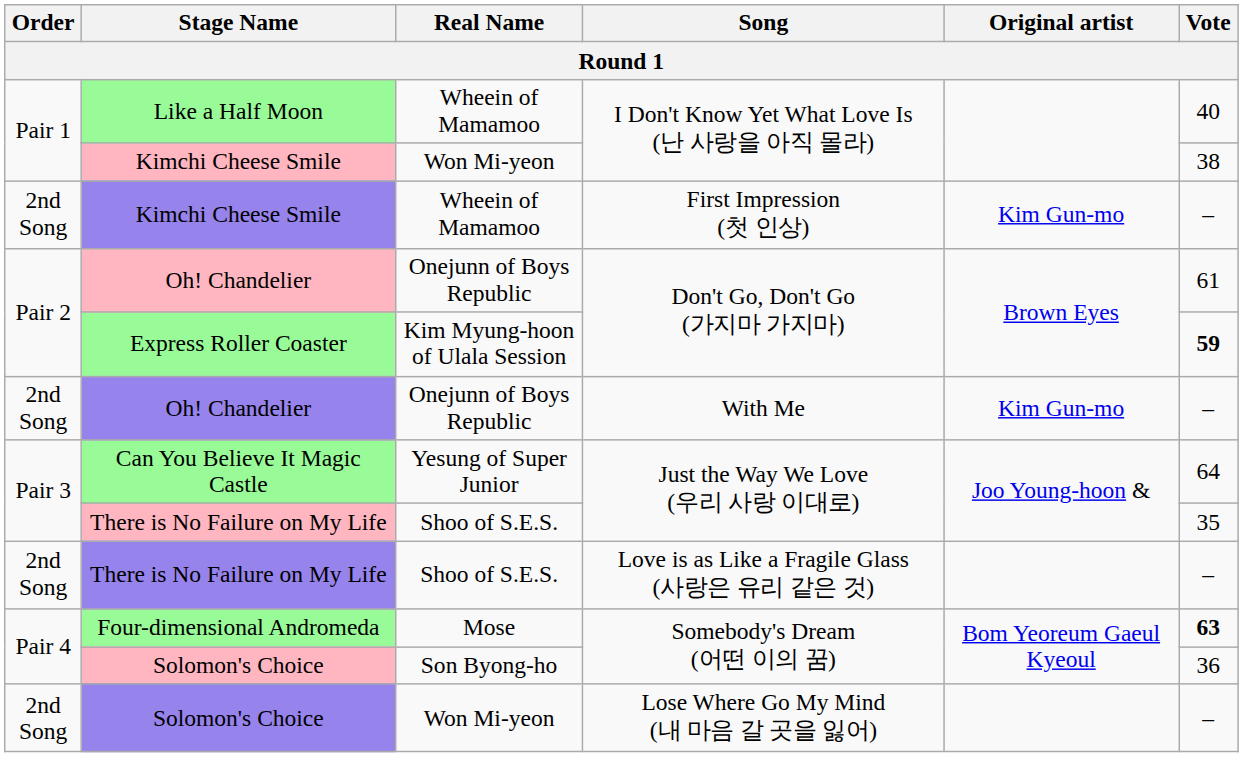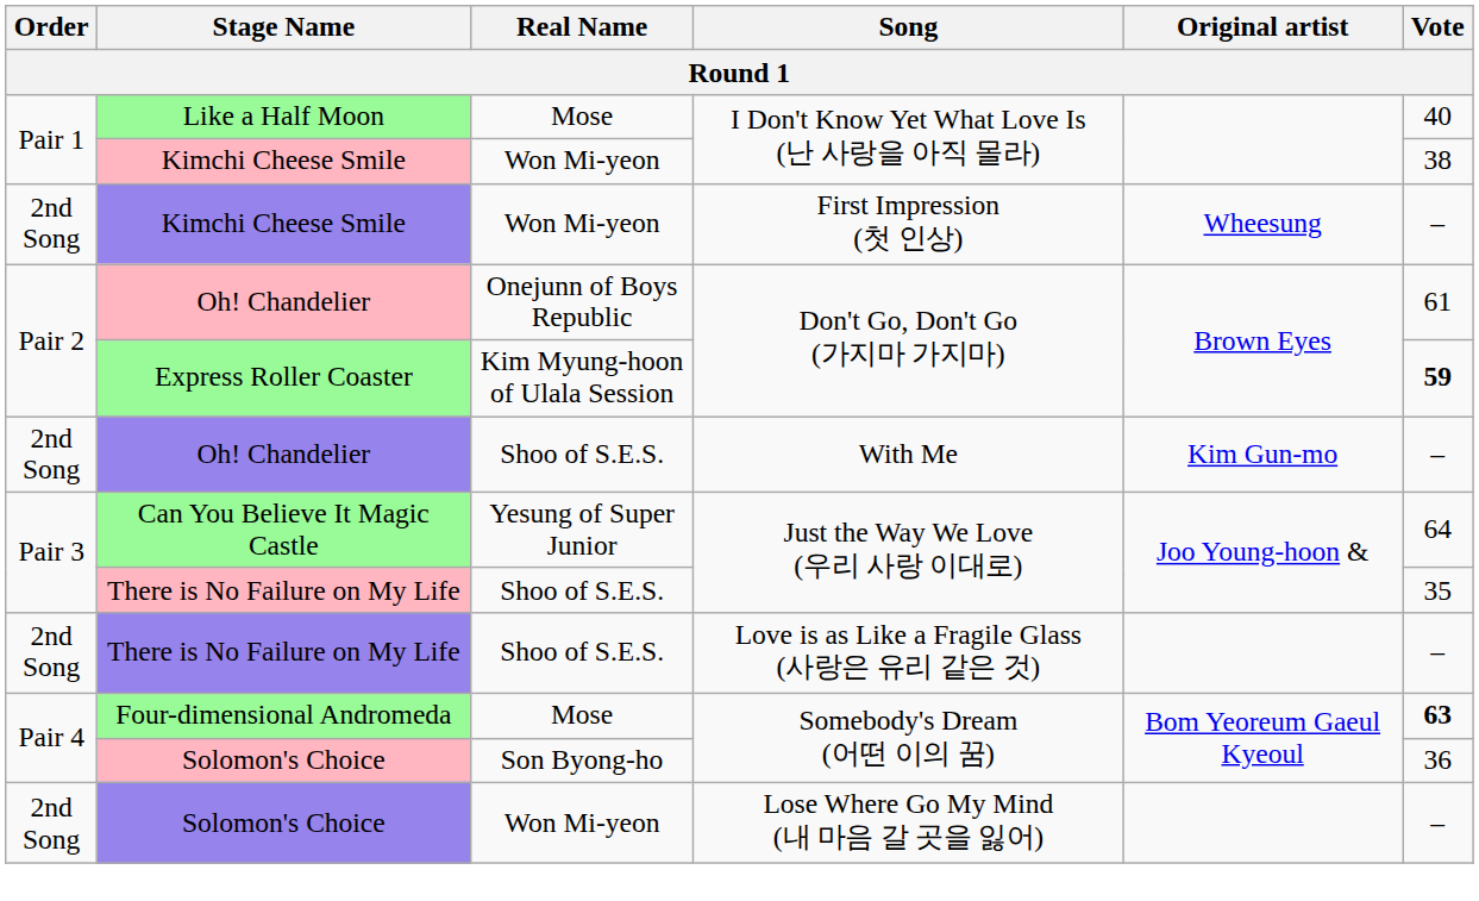Like a Half Moon | Real Name: Wheein of Mamamoo -> Mose
Kimchi Cheese Smile / First Impression (첫 인상) | Real Name: Wheein of Mamamoo -> Won Mi-yeon
Kimchi Cheese Smile / First Impression (첫 인상) | Original artist: Kim Gun-mo -> Wheesung
Oh! Chandelier / With Me | Real Name: Onejunn of Boys Republic -> Shoo of S.E.S.
